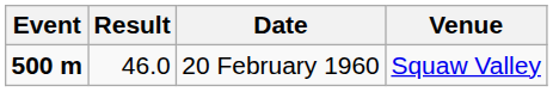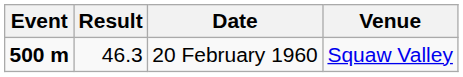20 February 1960 | Result: 46.0 -> 46.3
